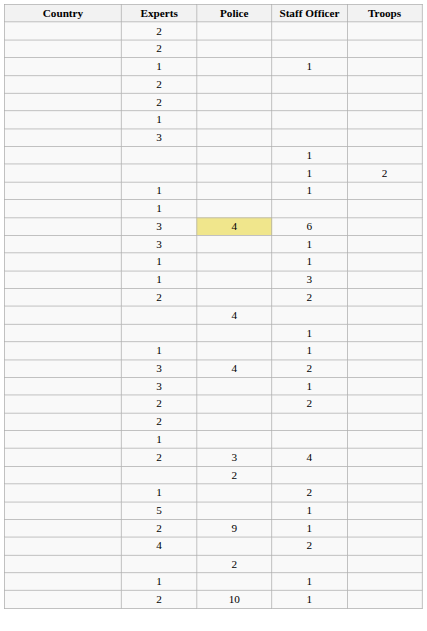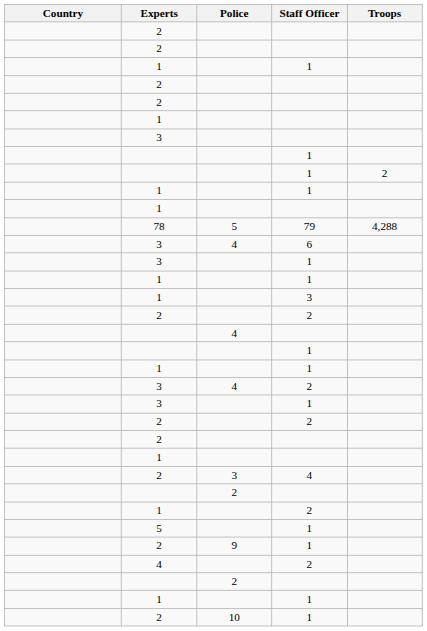+ row: 78 | 5 | 79 | 4,288
3 / 6 | Police: khaki background -> no background
